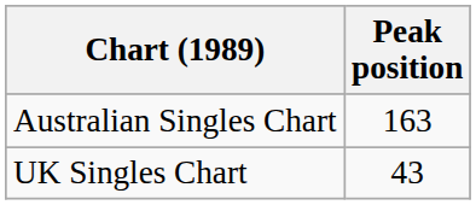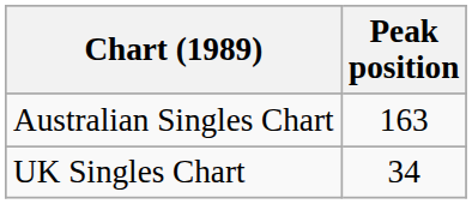UK Singles Chart | Peak position: 43 -> 34
